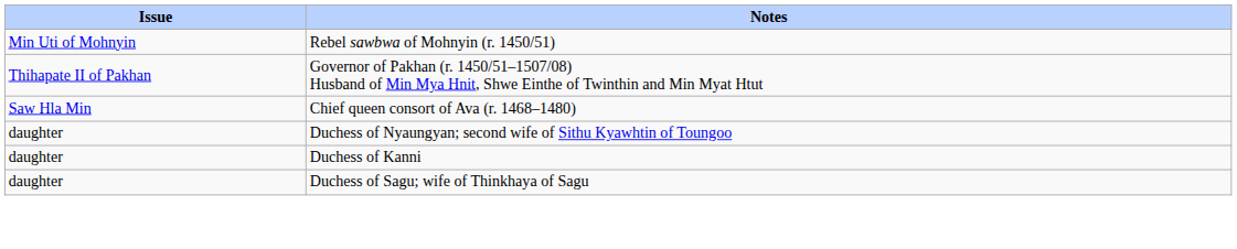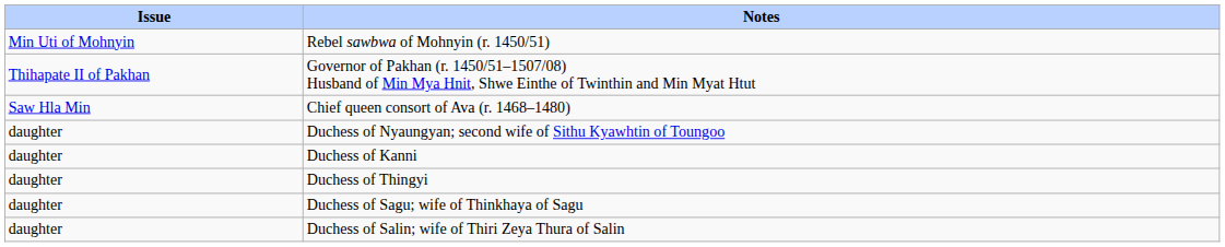+ row: daughter | Duchess of Thingyi
+ row: daughter | Duchess of Salin; wife of Thiri Zeya Thura of Salin
